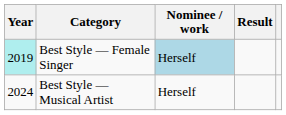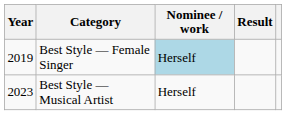Best Style — Female Singer | Year: paleturquoise background -> no background
Best Style — Musical Artist | Year: 2024 -> 2023
